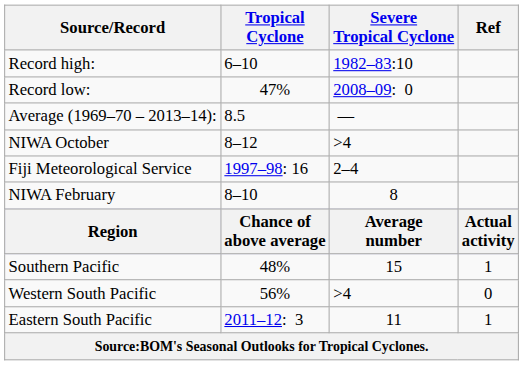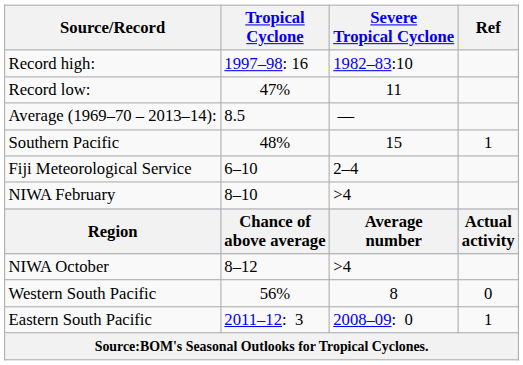Record high: | Tropical Cyclone: 6–10 -> 1997–98: 16
Record low: | Severe Tropical Cyclone: 2008–09: 0 -> 11
rows swapped: NIWA October <-> Southern Pacific
Fiji Meteorological Service | Tropical Cyclone: 1997–98: 16 -> 6–10
NIWA February | Severe Tropical Cyclone: 8 -> >4
Western South Pacific | Severe Tropical Cyclone: >4 -> 8
Eastern South Pacific | Severe Tropical Cyclone: 11 -> 2008–09: 0
